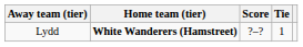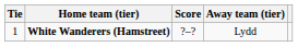columns swapped: Tie <-> Away team (tier)
